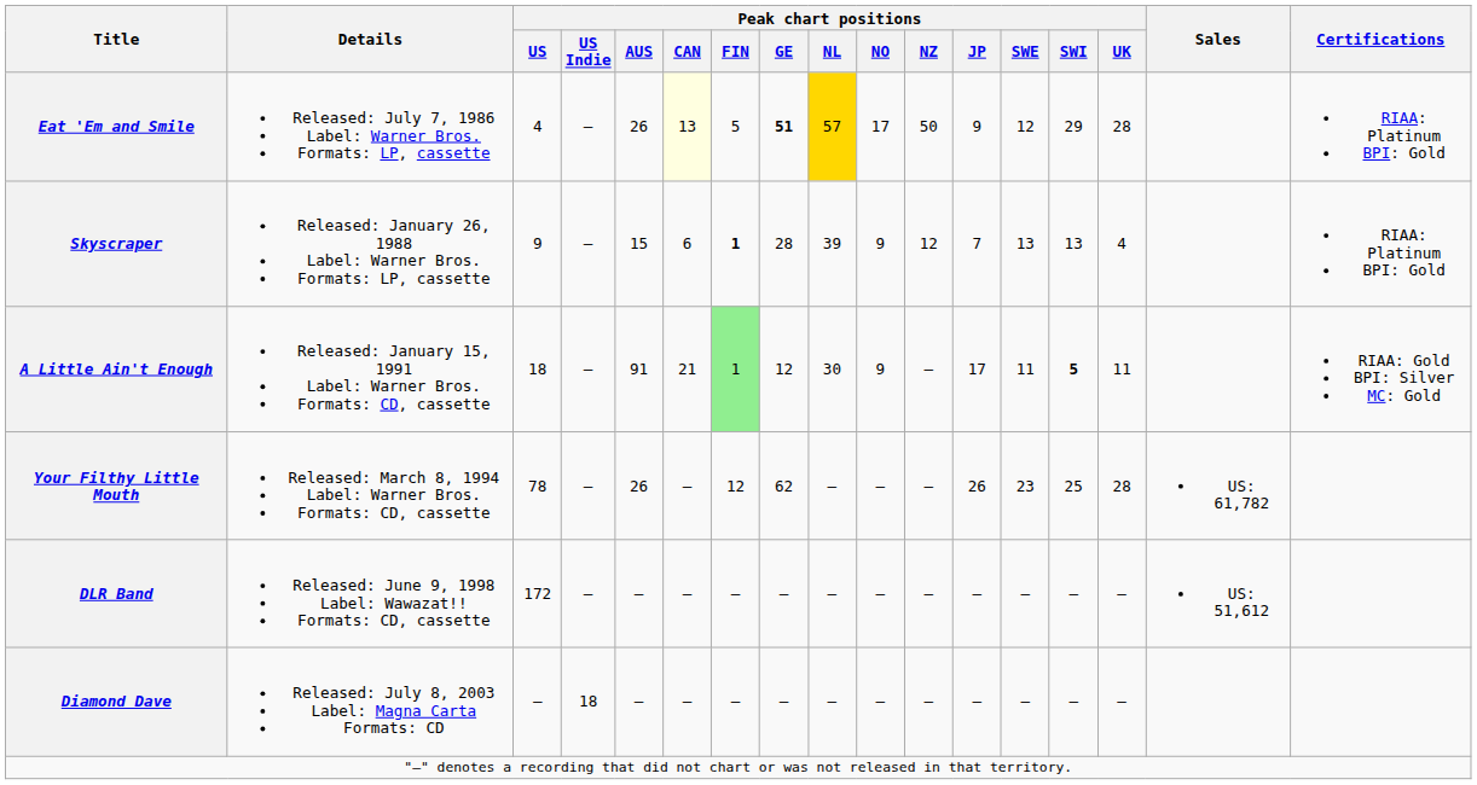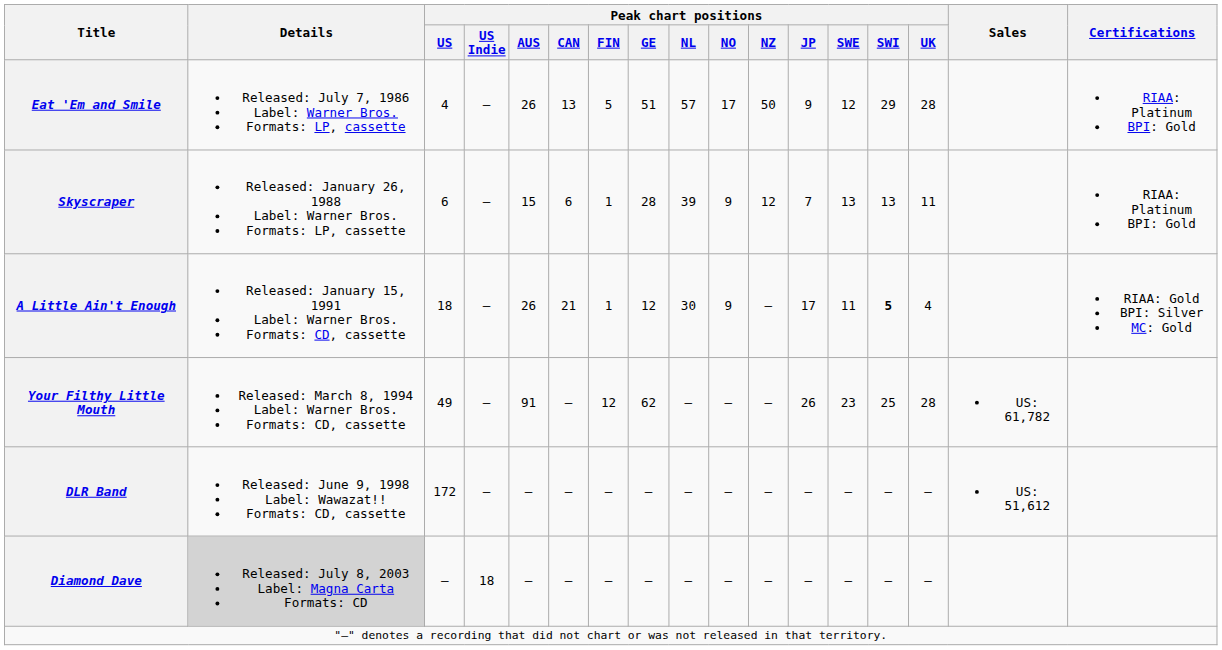Eat 'Em and Smile | Peak chart positions / CAN: lightyellow background -> no background
Eat 'Em and Smile | Peak chart positions / GE: bold -> normal
Eat 'Em and Smile | Peak chart positions / NL: gold background -> no background
Skyscraper | Peak chart positions / US: 9 -> 6
Skyscraper | Peak chart positions / FIN: bold -> normal
Skyscraper | Peak chart positions / UK: 4 -> 11
A Little Ain't Enough | Peak chart positions / AUS: 91 -> 26
A Little Ain't Enough | Peak chart positions / FIN: lightgreen background -> no background
A Little Ain't Enough | Peak chart positions / UK: 11 -> 4
Your Filthy Little Mouth | Peak chart positions / US: 78 -> 49
Your Filthy Little Mouth | Peak chart positions / AUS: 26 -> 91
Diamond Dave | Details: no background -> lightgrey background
